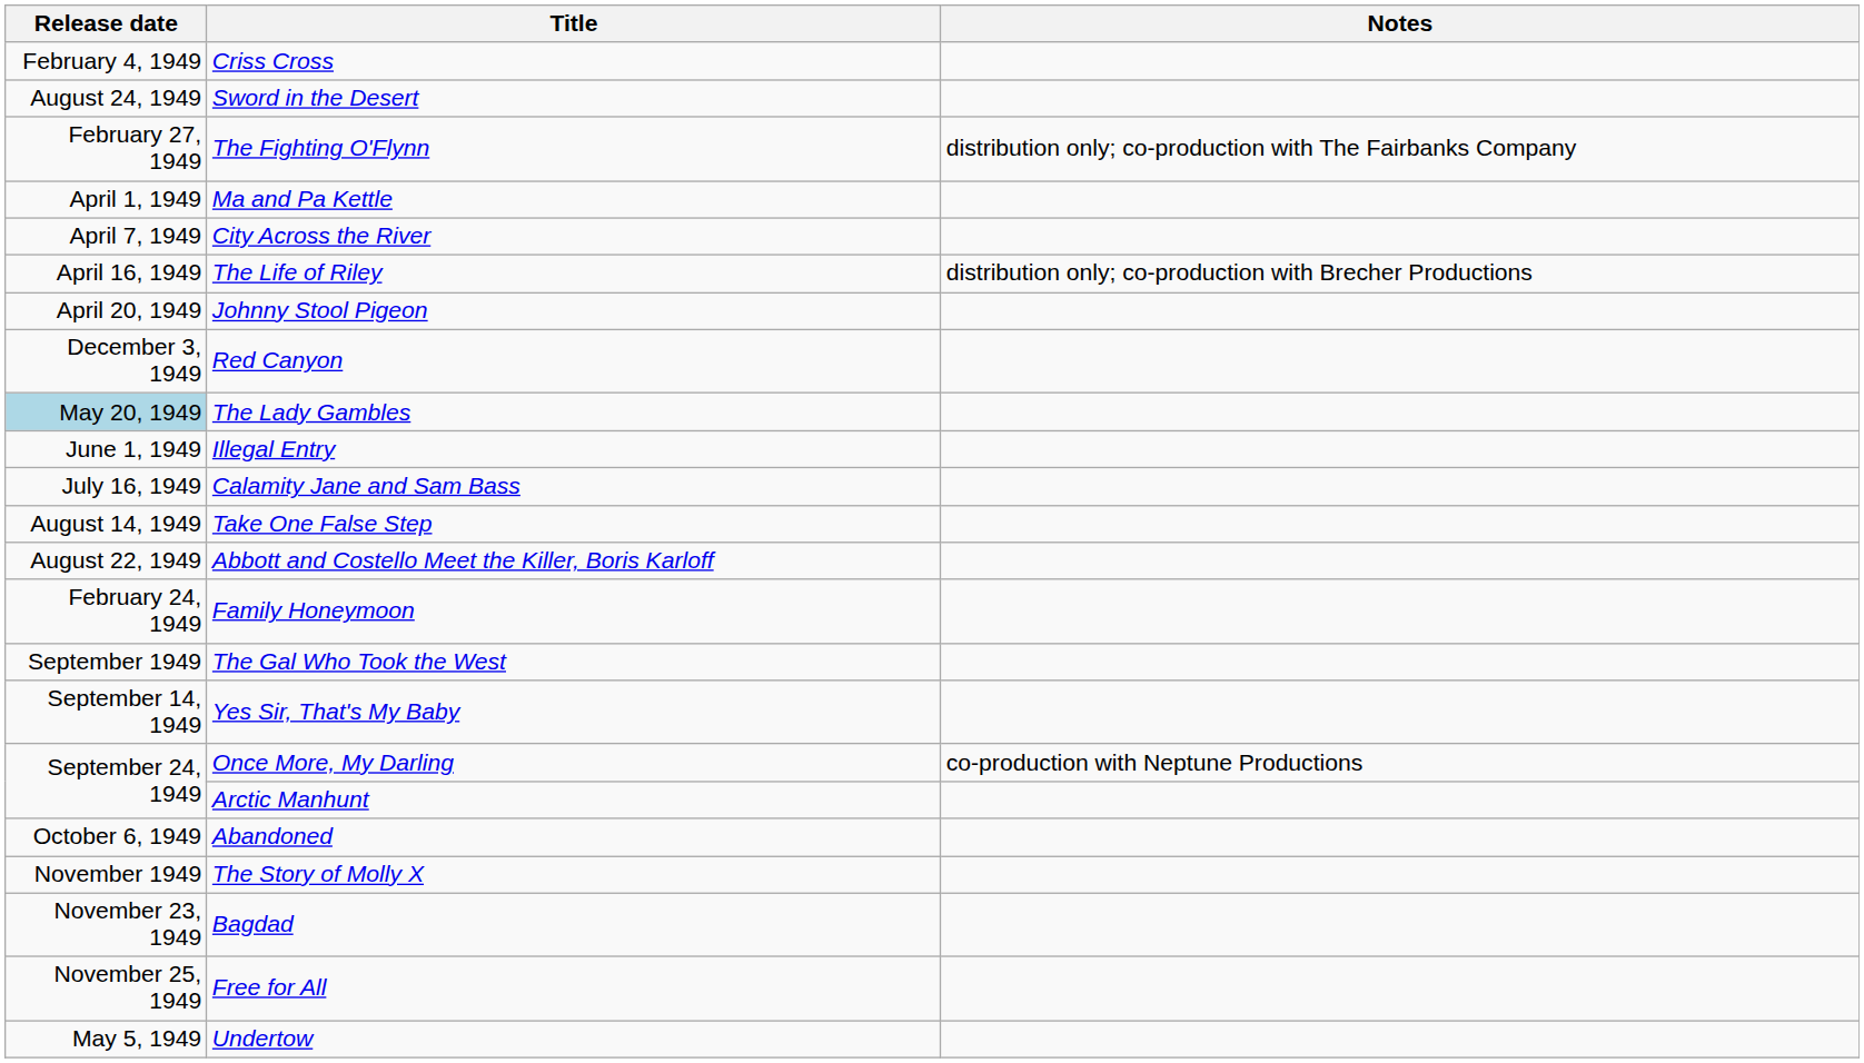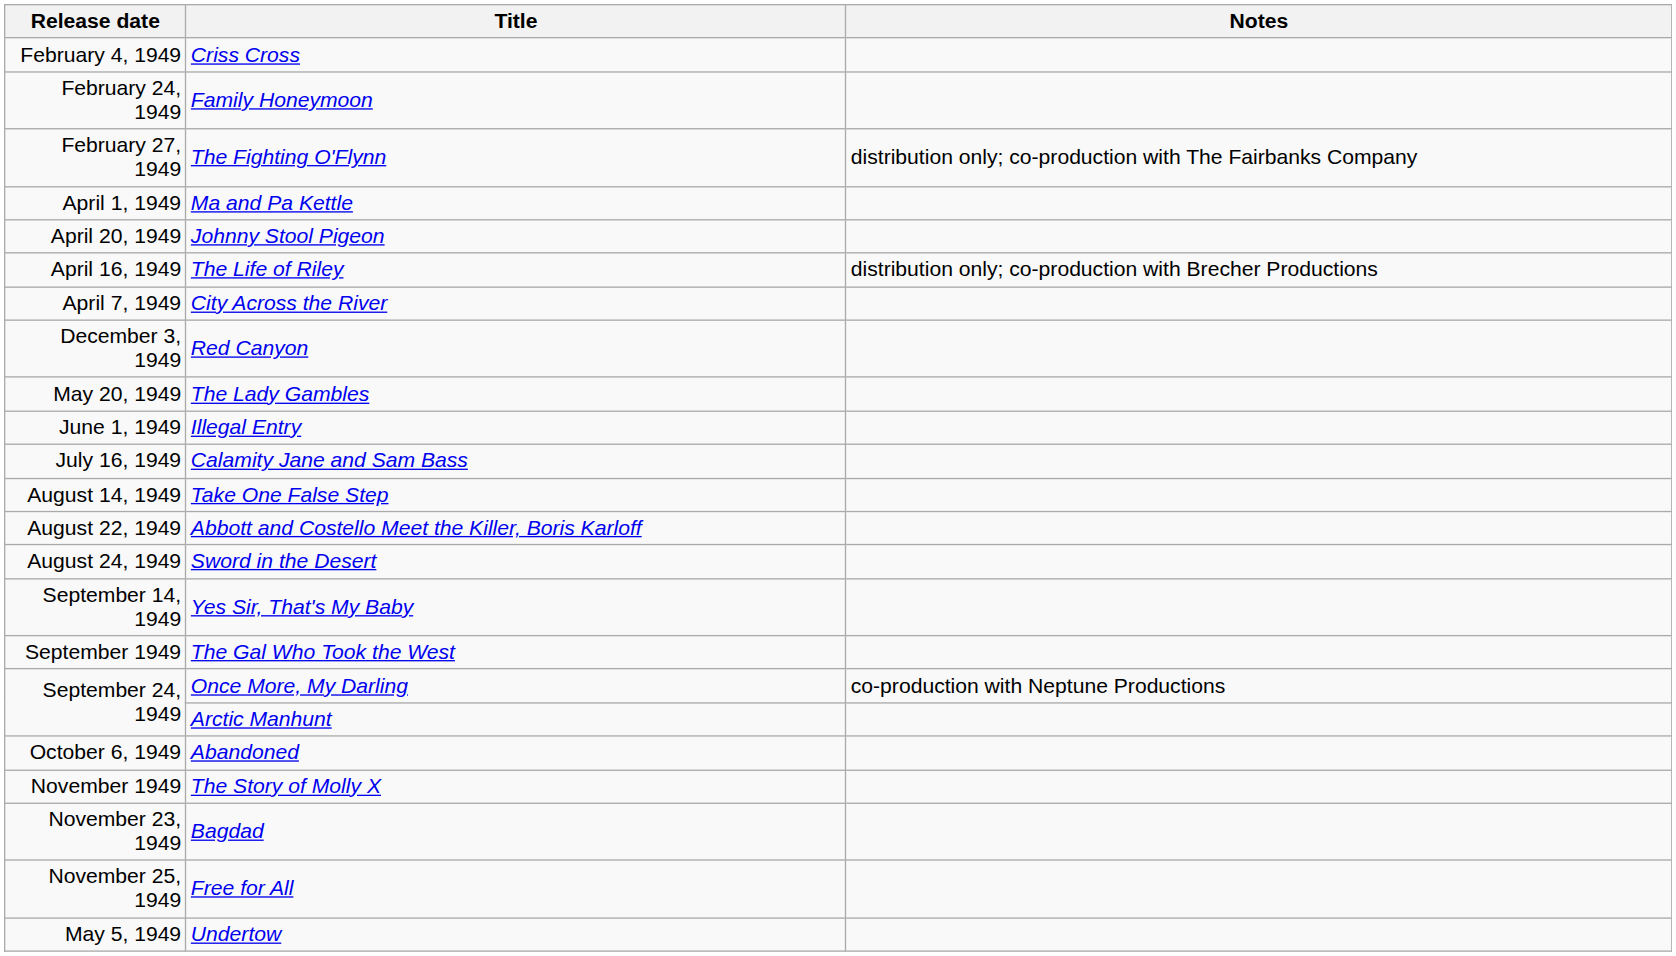rows swapped: Family Honeymoon <-> Sword in the Desert
rows swapped: City Across the River <-> Johnny Stool Pigeon
The Lady Gambles | Release date: lightblue background -> no background
rows swapped: The Gal Who Took the West <-> Yes Sir, That's My Baby
